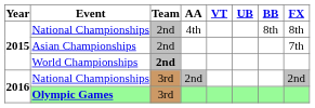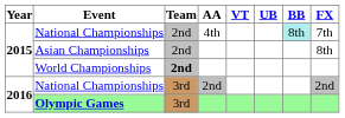National Championships / 4th | BB: no background -> paleturquoise background
National Championships / 4th | FX: 8th -> 7th
Asian Championships | FX: 7th -> 8th
